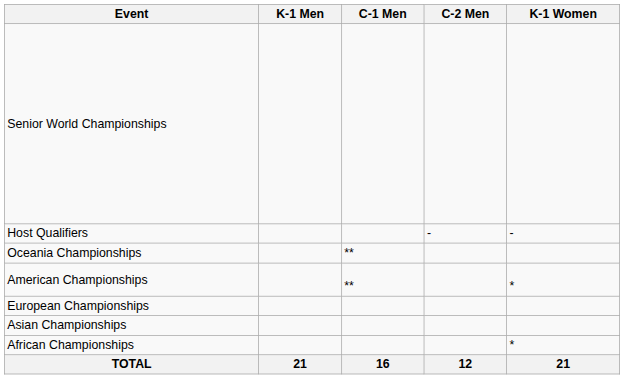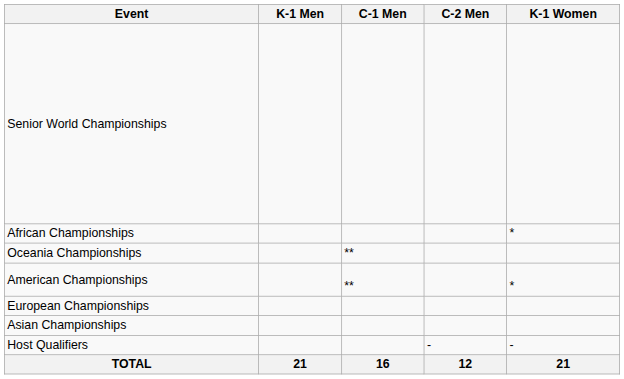rows swapped: African Championships <-> Host Qualifiers
